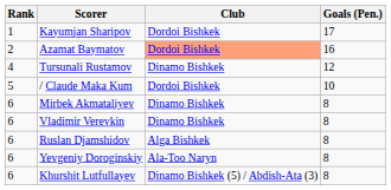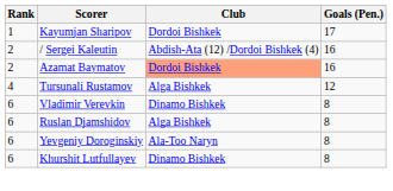+ row: 2 | / Sergei Kaleutin | Abdish-Ata (12) /Dordoi Bishkek (4) | 16
Tursunali Rustamov | Club: Dinamo Bishkek -> Alga Bishkek
- row: 5 | / Claude Maka Kum | Dordoi Bishkek | 10
- row: 6 | Mirbek Akmataliyev | Dinamo Bishkek | 8
Khurshit Lutfullayev | Club: Dinamo Bishkek (5) / Abdish-Ata (3) -> Dinamo Bishkek
